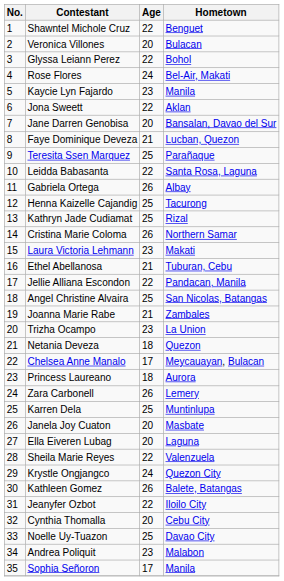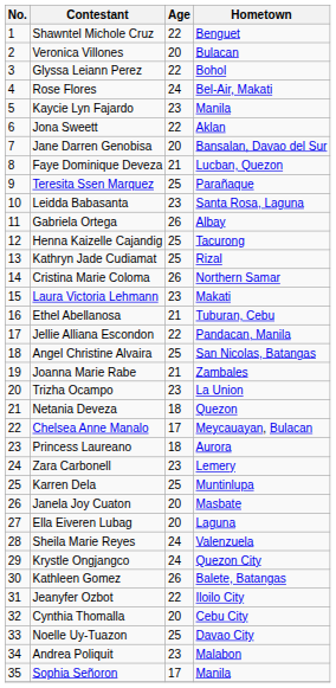Leidda Babasanta | Age: 22 -> 23
Zara Carbonell | Age: 26 -> 23
Sheila Marie Reyes | Age: 22 -> 24
